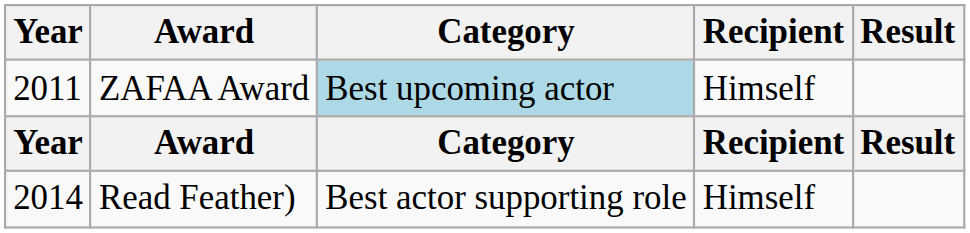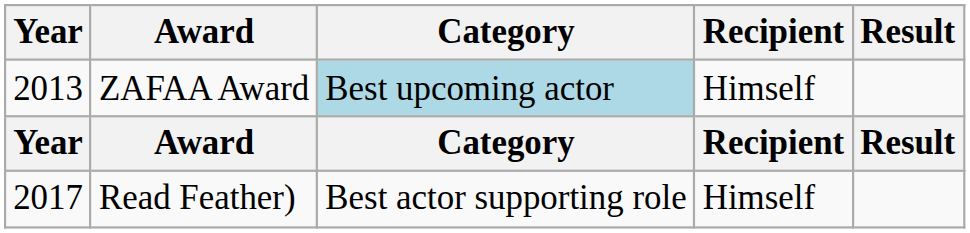ZAFAA Award | Year: 2011 -> 2013
Read Feather) | Year: 2014 -> 2017
